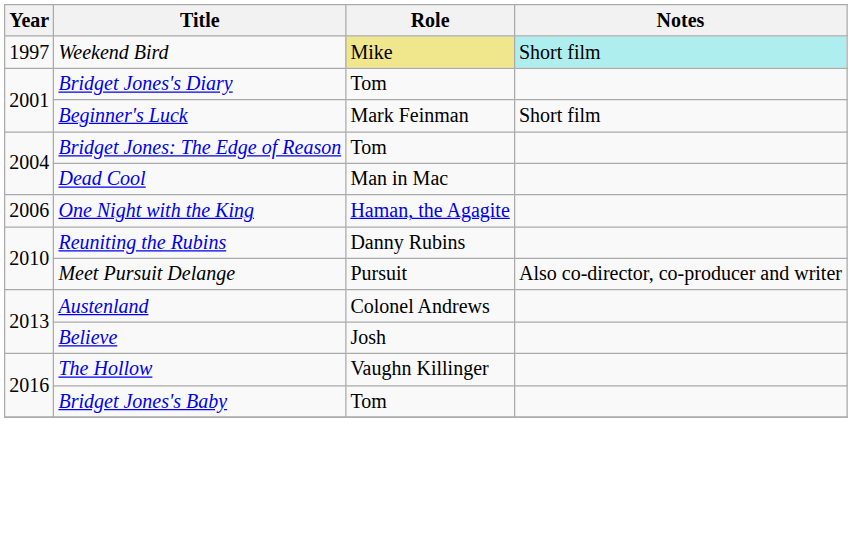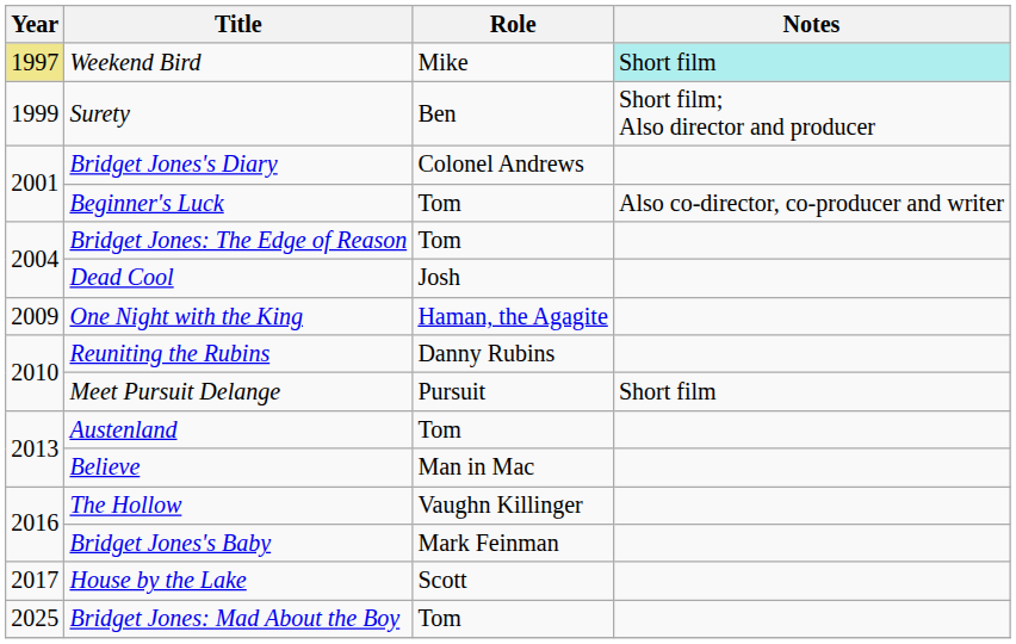Weekend Bird | Year: no background -> khaki background
Weekend Bird | Role: khaki background -> no background
+ row: 1999 | Surety | Ben | Short film; Also director and producer
Bridget Jones's Diary | Role: Tom -> Colonel Andrews
Beginner's Luck | Role: Mark Feinman -> Tom
Beginner's Luck | Notes: Short film -> Also co-director, co-producer and writer
Dead Cool | Role: Man in Mac -> Josh
One Night with the King | Year: 2006 -> 2009
Meet Pursuit Delange | Notes: Also co-director, co-producer and writer -> Short film
Austenland | Role: Colonel Andrews -> Tom
Believe | Role: Josh -> Man in Mac
Bridget Jones's Baby | Role: Tom -> Mark Feinman
+ row: 2017 | House by the Lake | Scott
+ row: 2025 | Bridget Jones: Mad About the Boy | Tom
